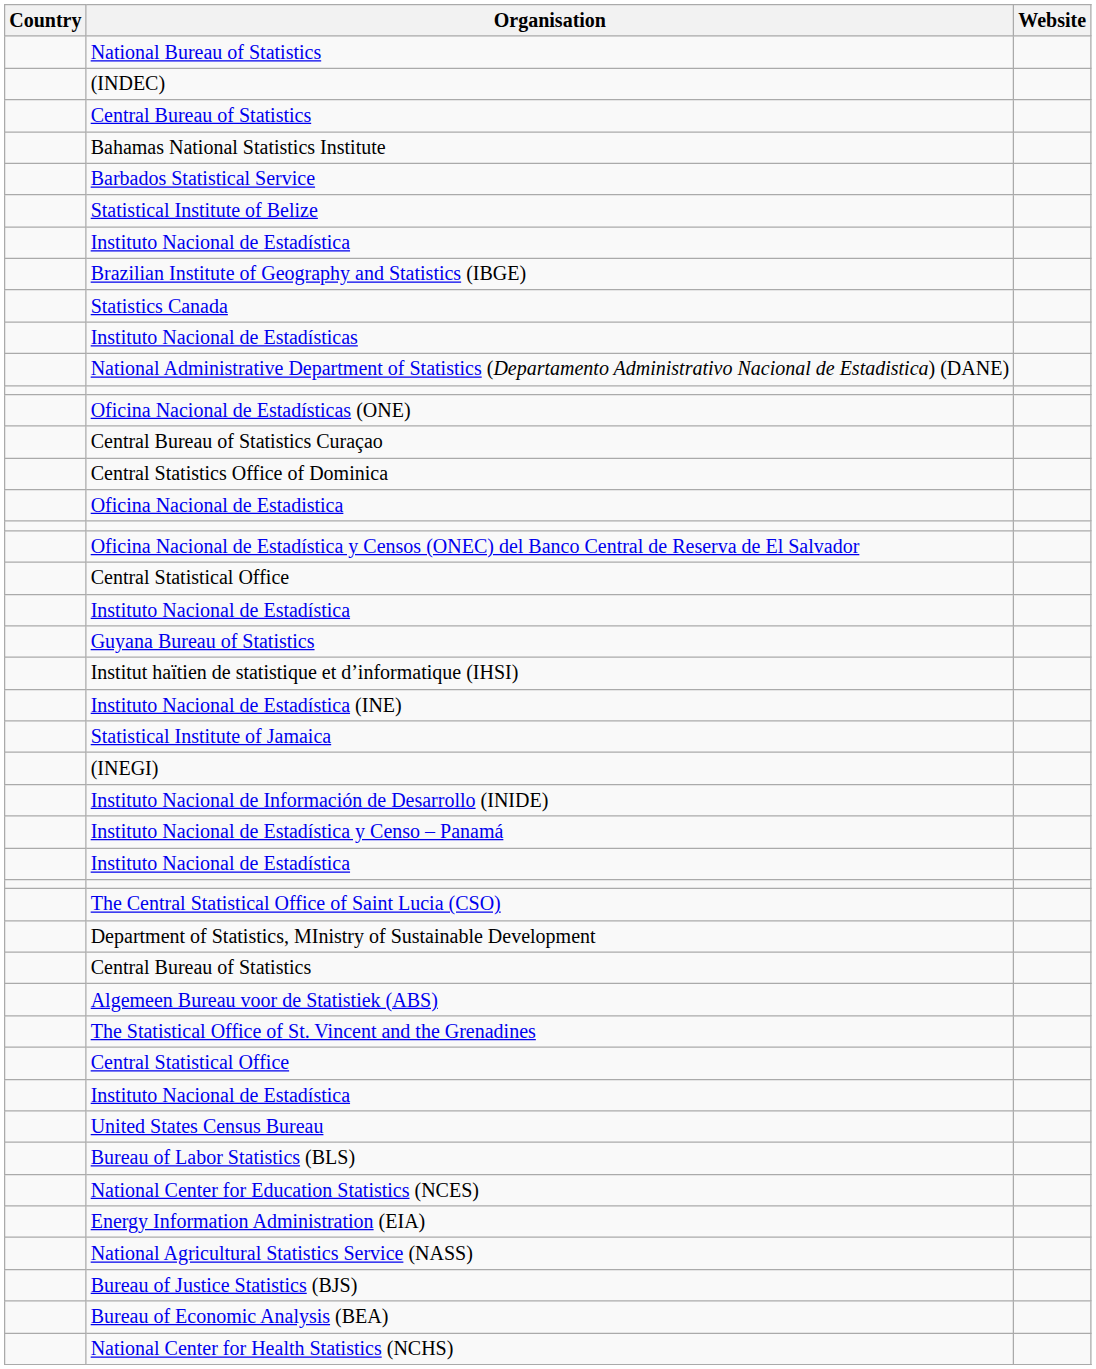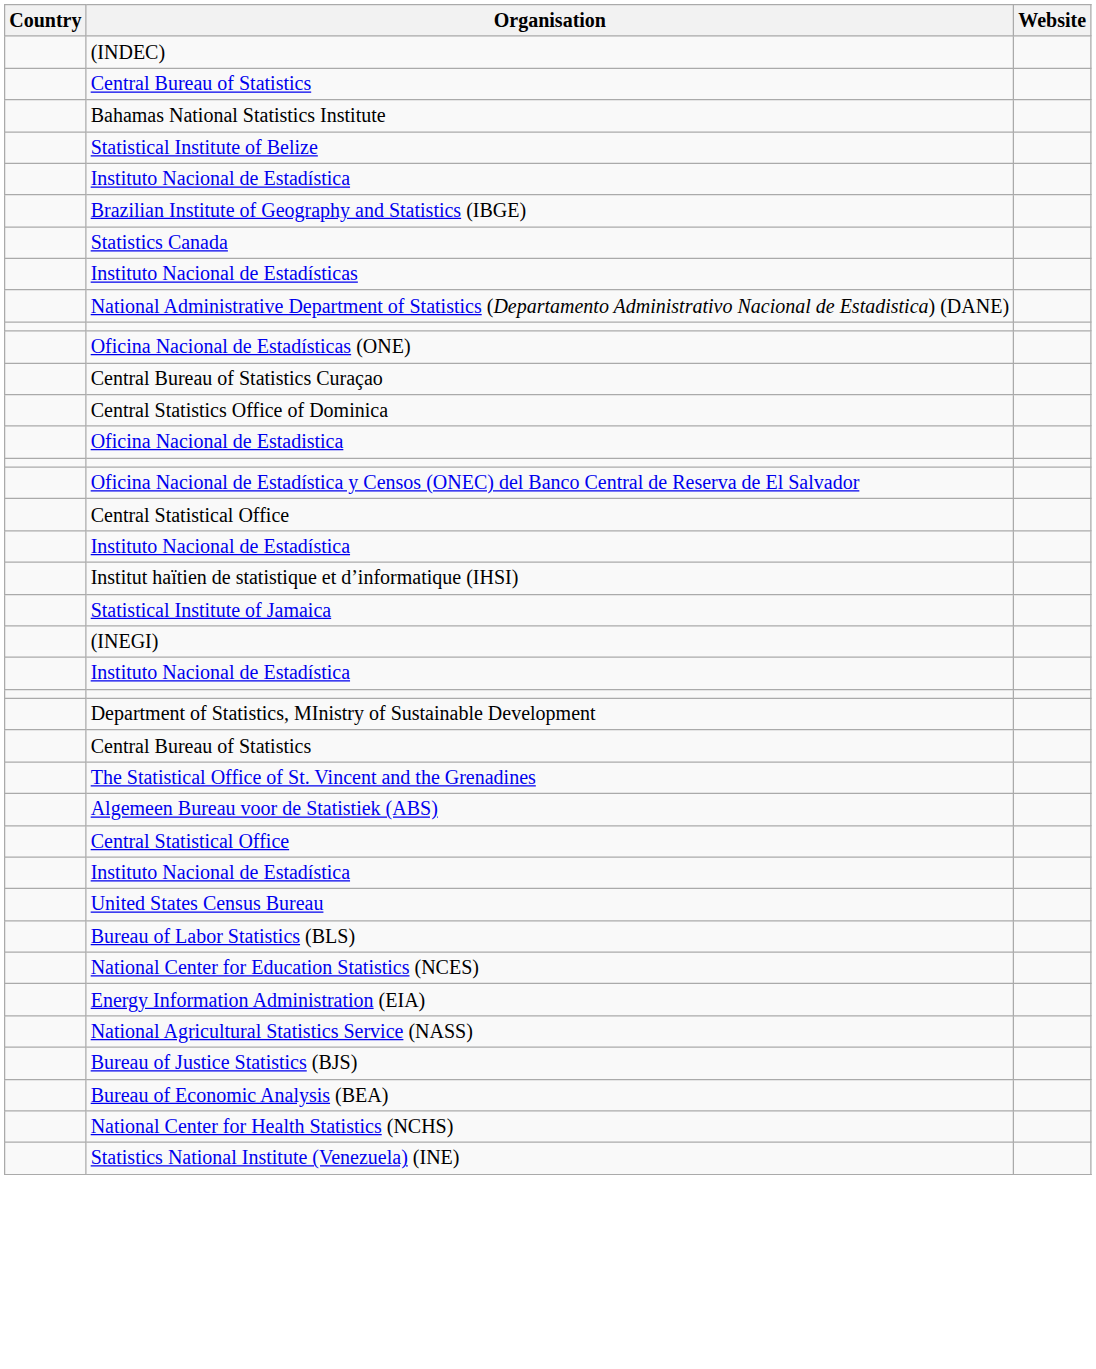- row: National Bureau of Statistics
- row: Barbados Statistical Service
- row: Guyana Bureau of Statistics
- row: Instituto Nacional de Estadística (INE)
- row: Instituto Nacional de Información de Desarrollo (INIDE)
- row: Instituto Nacional de Estadística y Censo – Panamá
- row: The Central Statistical Office of Saint Lucia (CSO)
rows swapped: The Statistical Office of St. Vincent and the Grenadines <-> Algemeen Bureau voor de Statistiek (ABS)
+ row: Statistics National Institute (Venezuela) (INE)
